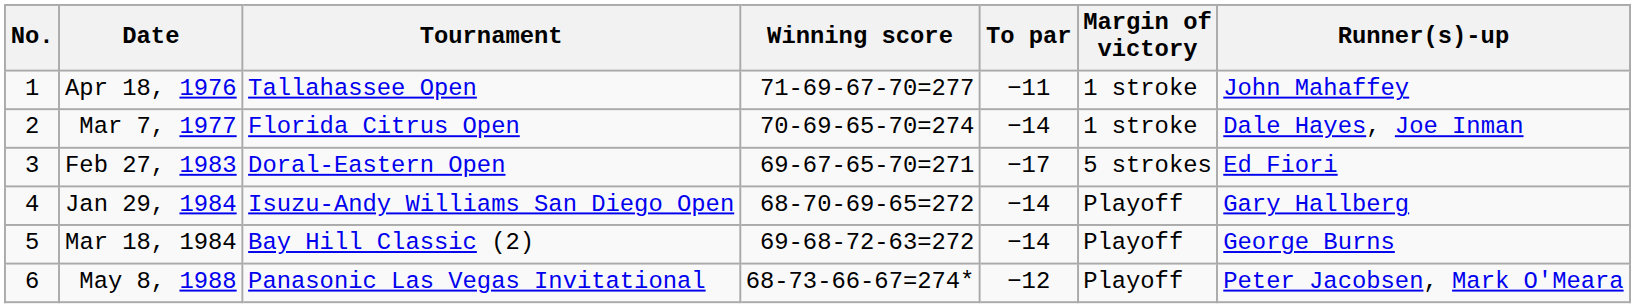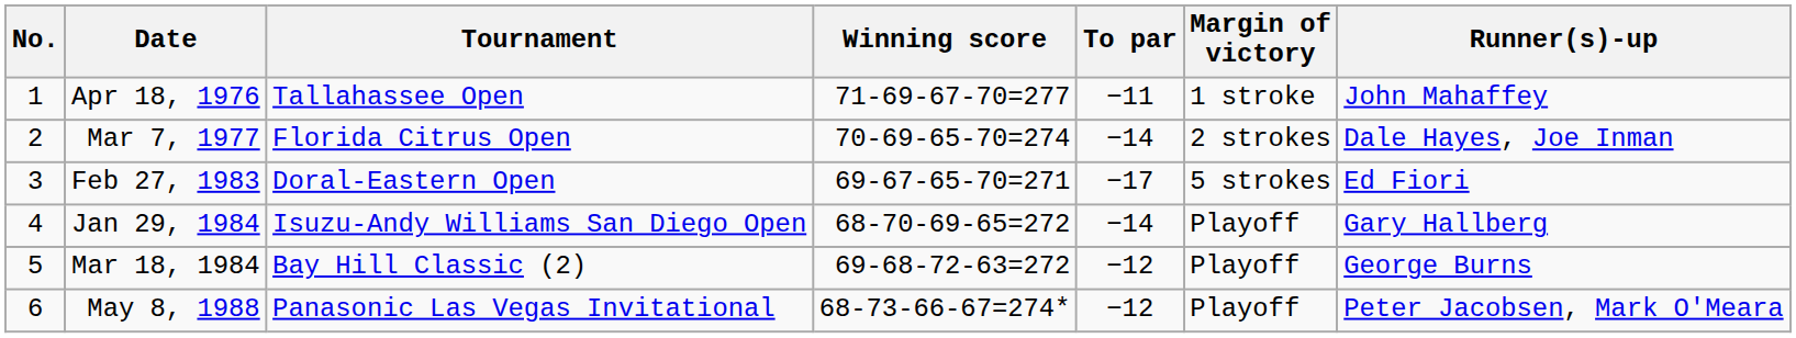Mar 7, 1977 | Margin of victory: 1 stroke -> 2 strokes
Mar 18, 1984 | To par: −14 -> −12
